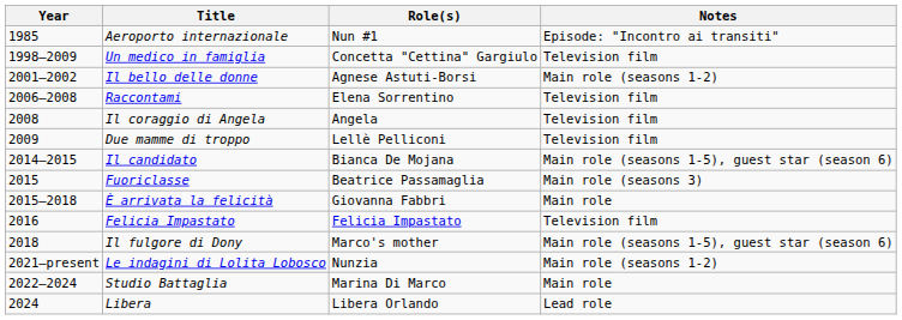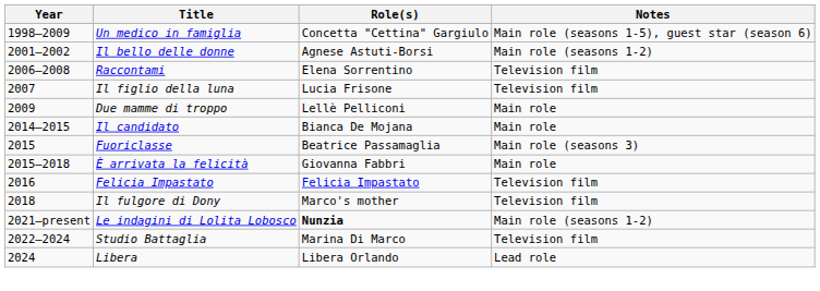- row: 1985 | Aeroporto internazionale | Nun #1 | Episode: "Incontro ai transiti"
Un medico in famiglia | Notes: Television film -> Main role (seasons 1-5), guest star (season 6)
+ row: 2007 | Il figlio della luna | Lucia Frisone | Television film
- row: 2008 | Il coraggio di Angela | Angela | Television film
Due mamme di troppo | Notes: Television film -> Main role
Il candidato | Notes: Main role (seasons 1-5), guest star (season 6) -> Main role
Il fulgore di Dony | Notes: Main role (seasons 1-5), guest star (season 6) -> Television film
Le indagini di Lolita Lobosco | Role(s): normal -> bold
Studio Battaglia | Notes: Main role -> Television film
